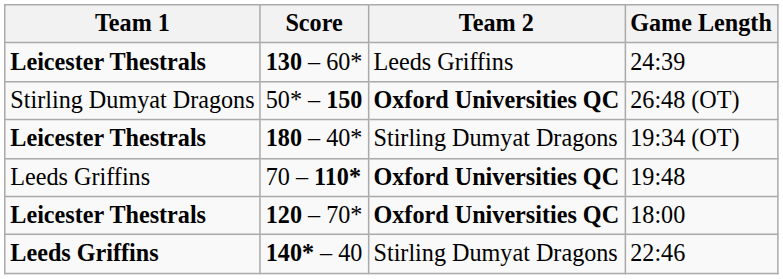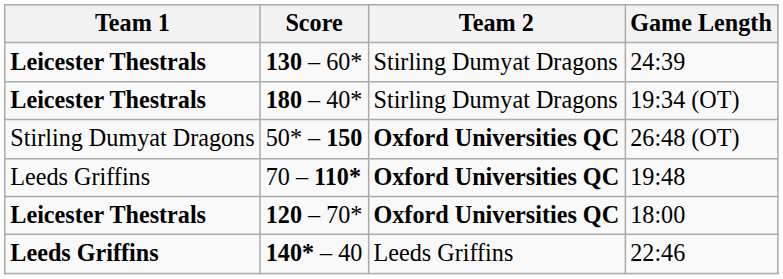130 – 60* | Team 2: Leeds Griffins -> Stirling Dumyat Dragons
rows swapped: 50* – 150 <-> 180 – 40*
140* – 40 | Team 2: Stirling Dumyat Dragons -> Leeds Griffins
